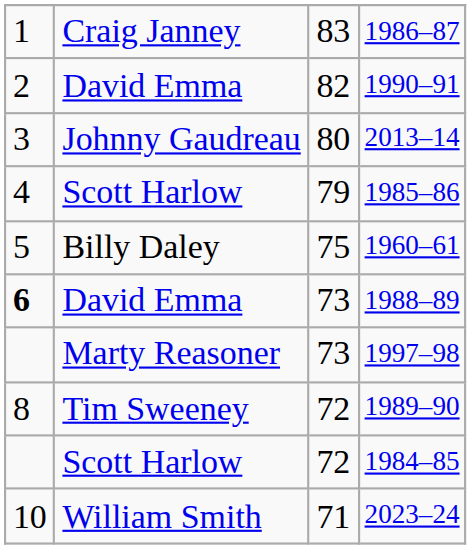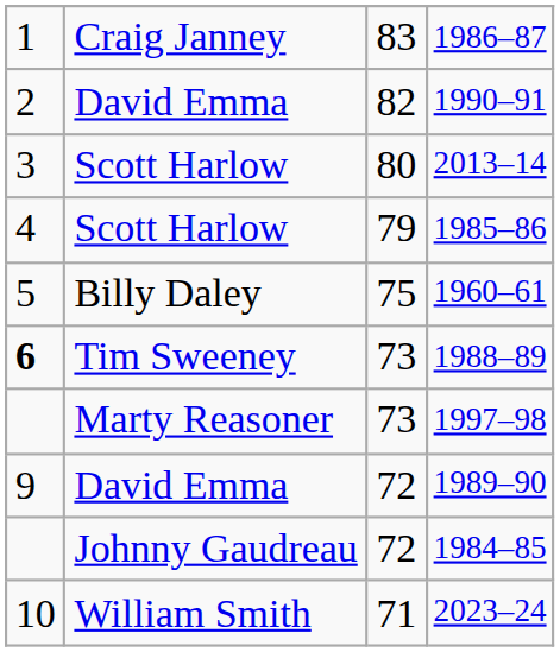2013–14 | column 2: Johnny Gaudreau -> Scott Harlow
1988–89 | column 2: David Emma -> Tim Sweeney
1989–90 | column 1: 8 -> 9
1989–90 | column 2: Tim Sweeney -> David Emma
1984–85 | column 2: Scott Harlow -> Johnny Gaudreau
